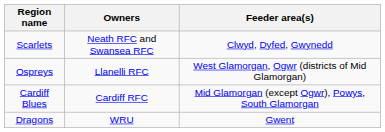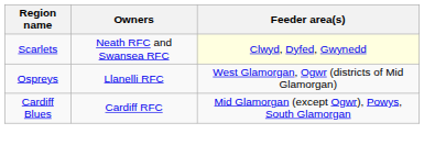Scarlets | Feeder area(s): no background -> lightyellow background
- row: Dragons | WRU | Gwent
